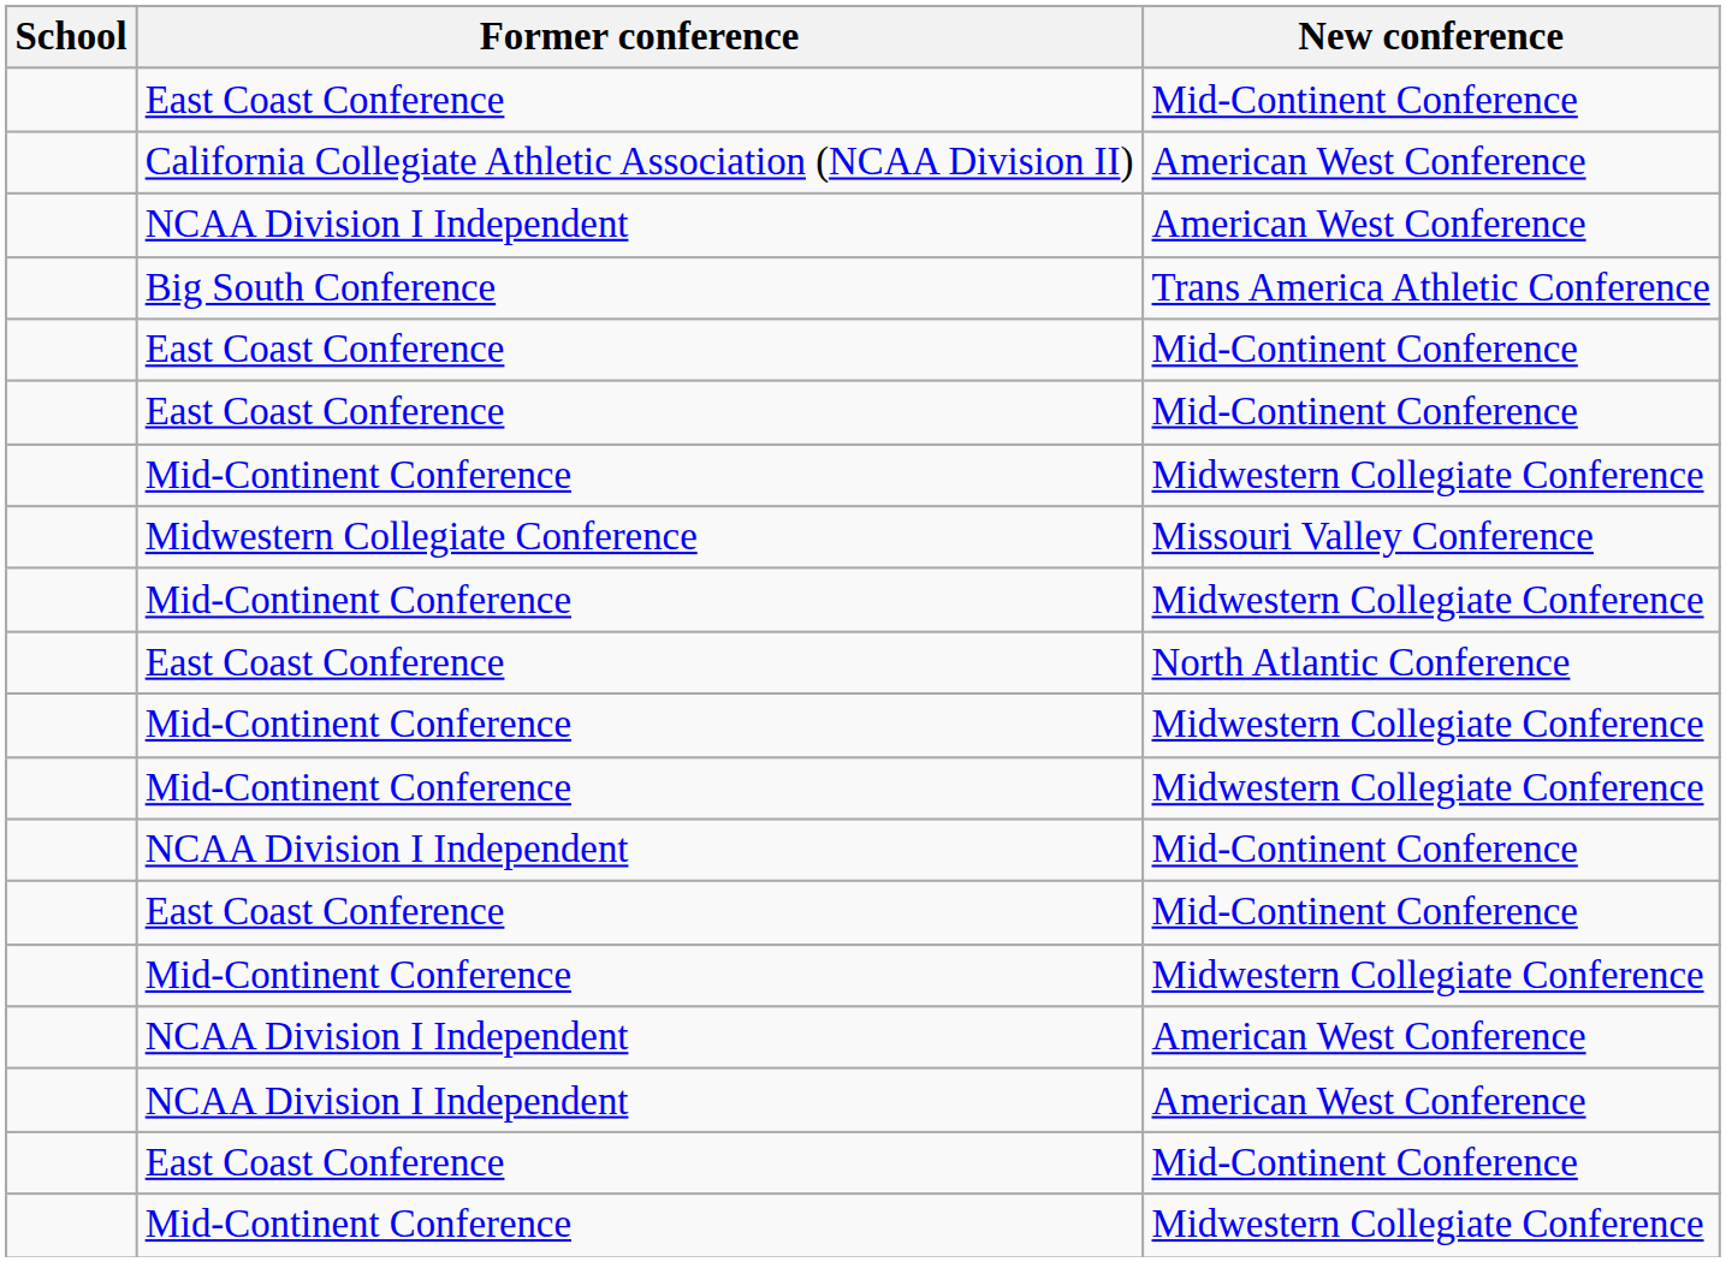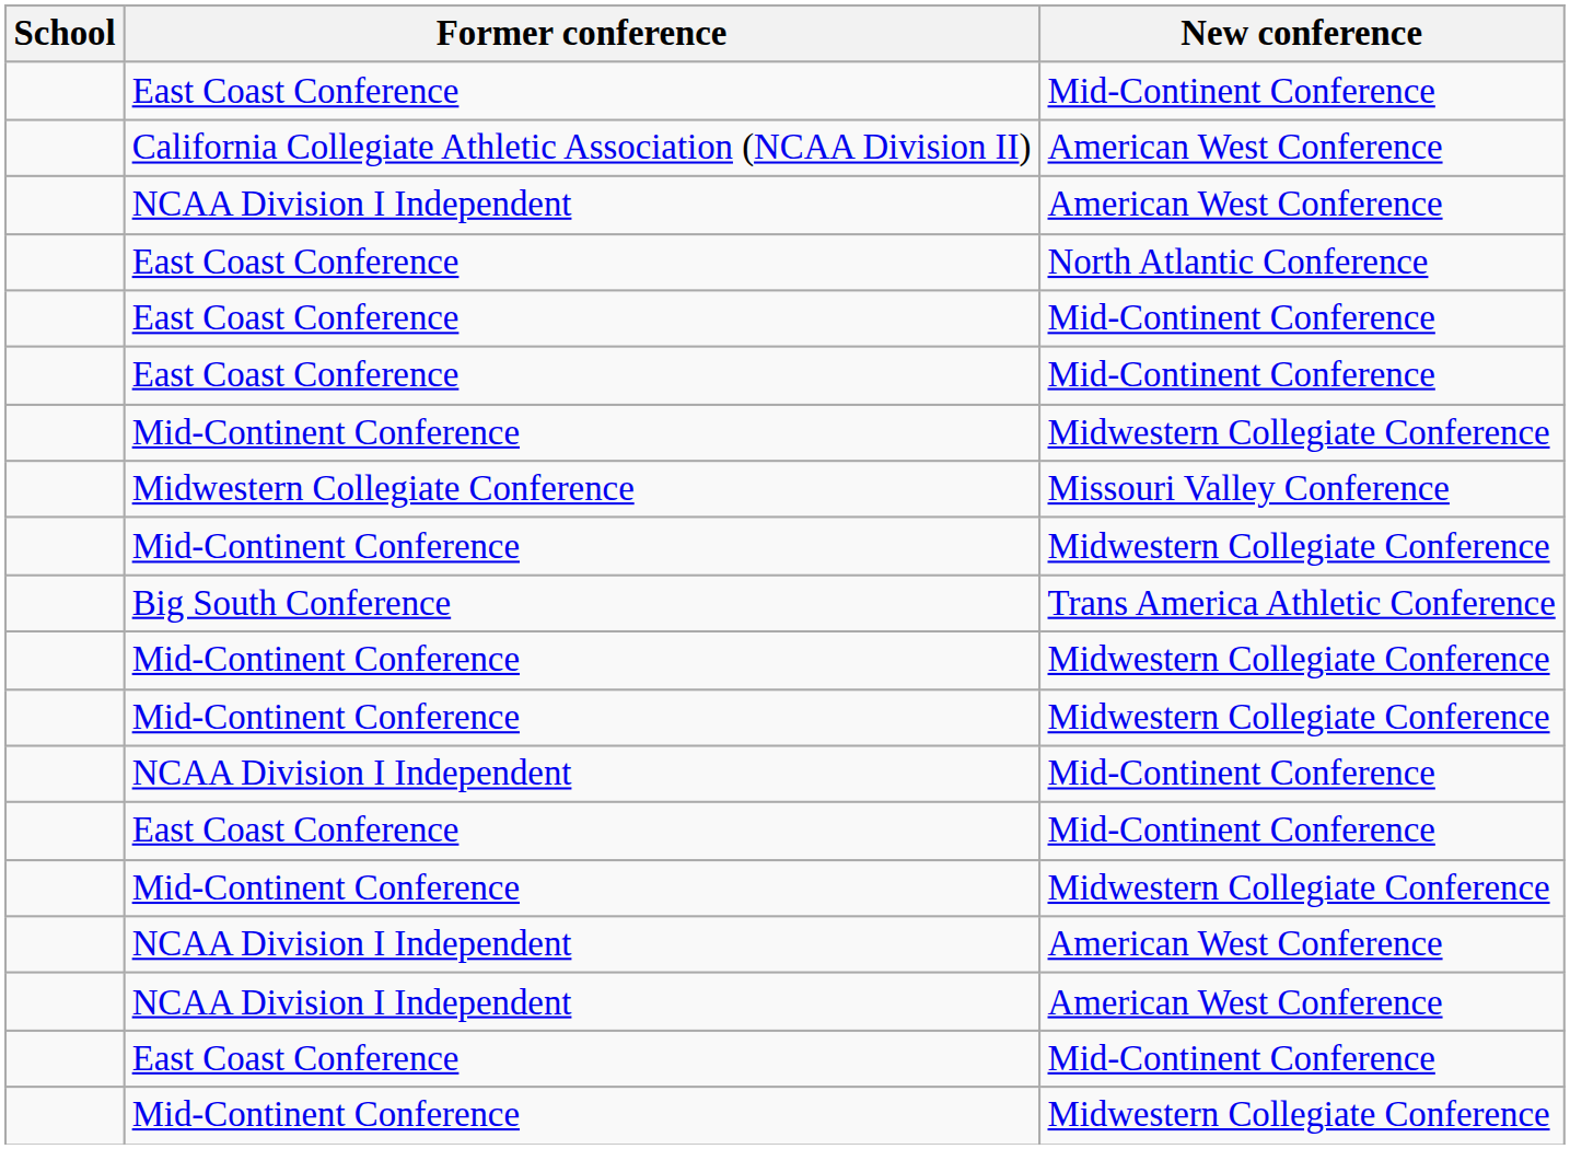rows swapped: Big South Conference <-> East Coast Conference / North Atlantic Conference
